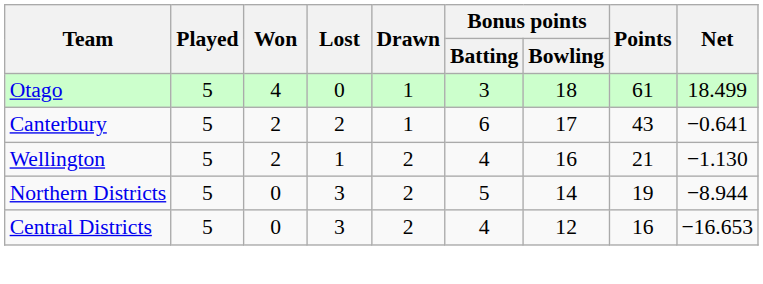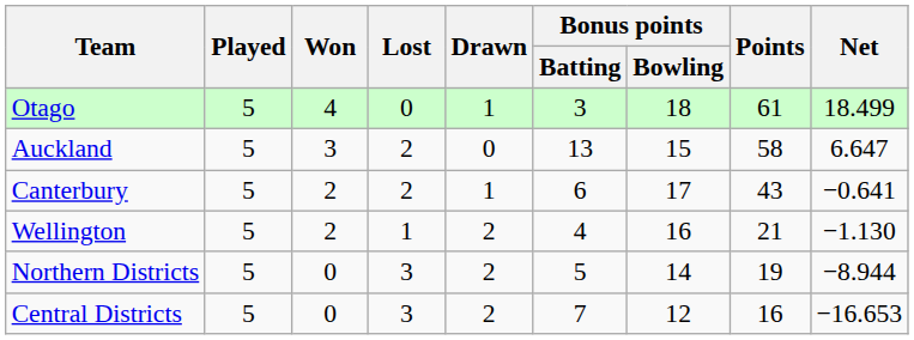+ row: Auckland | 5 | 3 | 2 | 0 | 13 | 15 | 58 | 6.647
Central Districts | Bonus points / Batting: 4 -> 7
